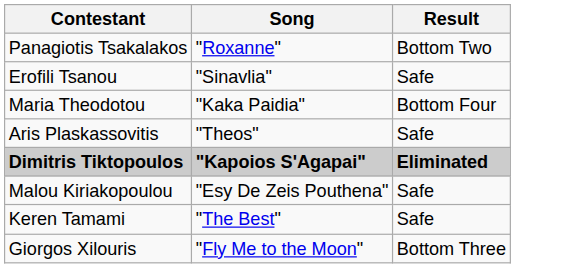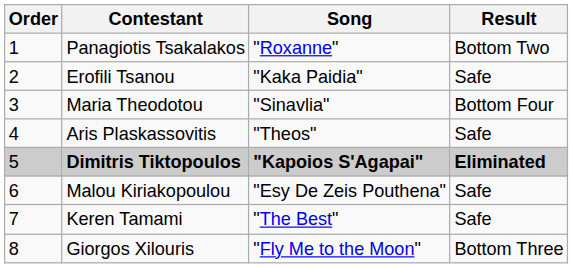+ column: Order | 1 | 2 | 3 | 4 | 5 | 6 | 7 | 8
Erofili Tsanou | Song: "Sinavlia" -> "Kaka Paidia"
Maria Theodotou | Song: "Kaka Paidia" -> "Sinavlia"
